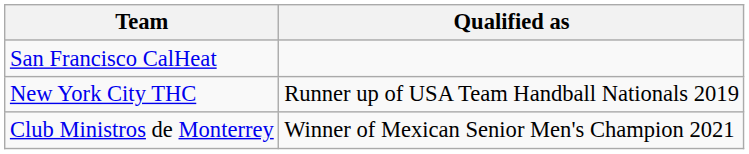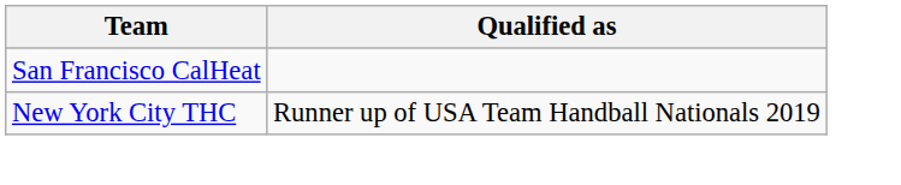- row: Club Ministros de Monterrey | Winner of Mexican Senior Men's Champion 2021
